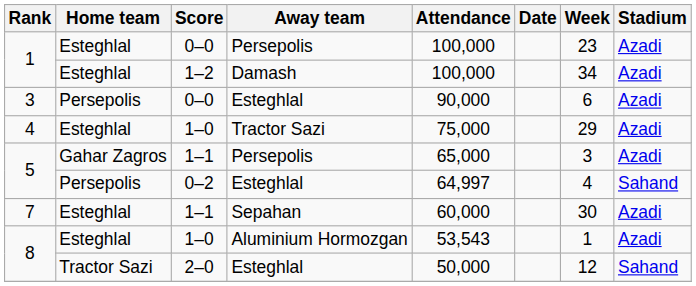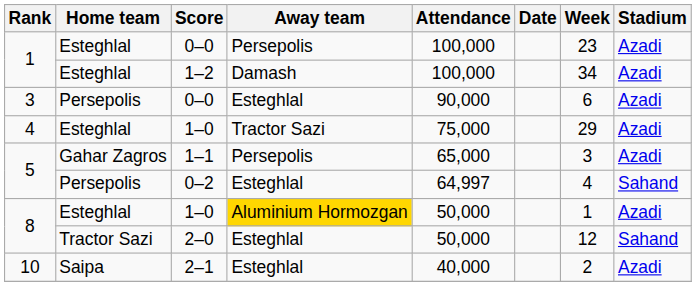- row: 7 | Esteghlal | 1–1 | Sepahan | 60,000 | 30 | Azadi
8 / 1–0 | Away team: no background -> gold background
8 / 1–0 | Attendance: 53,543 -> 50,000
+ row: 10 | Saipa | 2–1 | Esteghlal | 40,000 | 2 | Azadi
